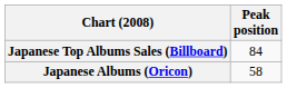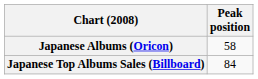rows swapped: Japanese Albums (Oricon) <-> Japanese Top Albums Sales (Billboard)
